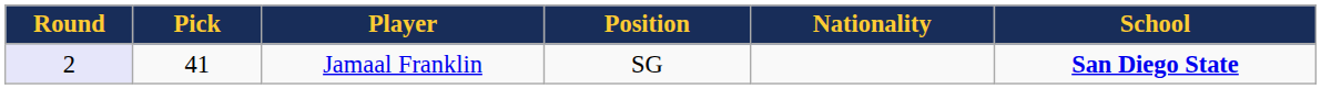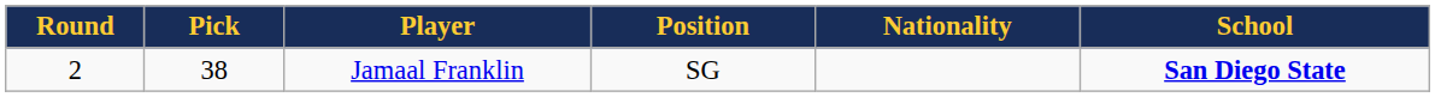Jamaal Franklin | Round: lavender background -> no background
Jamaal Franklin | Pick: 41 -> 38
